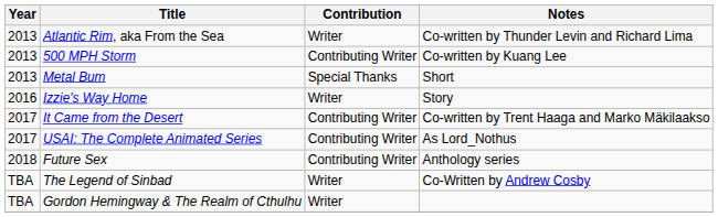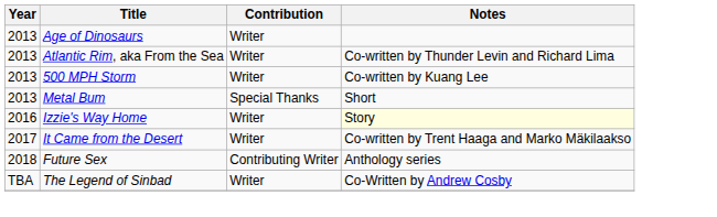+ row: 2013 | Age of Dinosaurs | Writer
500 MPH Storm | Contribution: Contributing Writer -> Writer
Izzie's Way Home | Notes: no background -> lightyellow background
It Came from the Desert | Contribution: Contributing Writer -> Writer
- row: 2017 | USAI: The Complete Animated Series | Contributing Writer | As Lord_Nothus
- row: TBA | Gordon Hemingway & The Realm of Cthulhu | Writer
